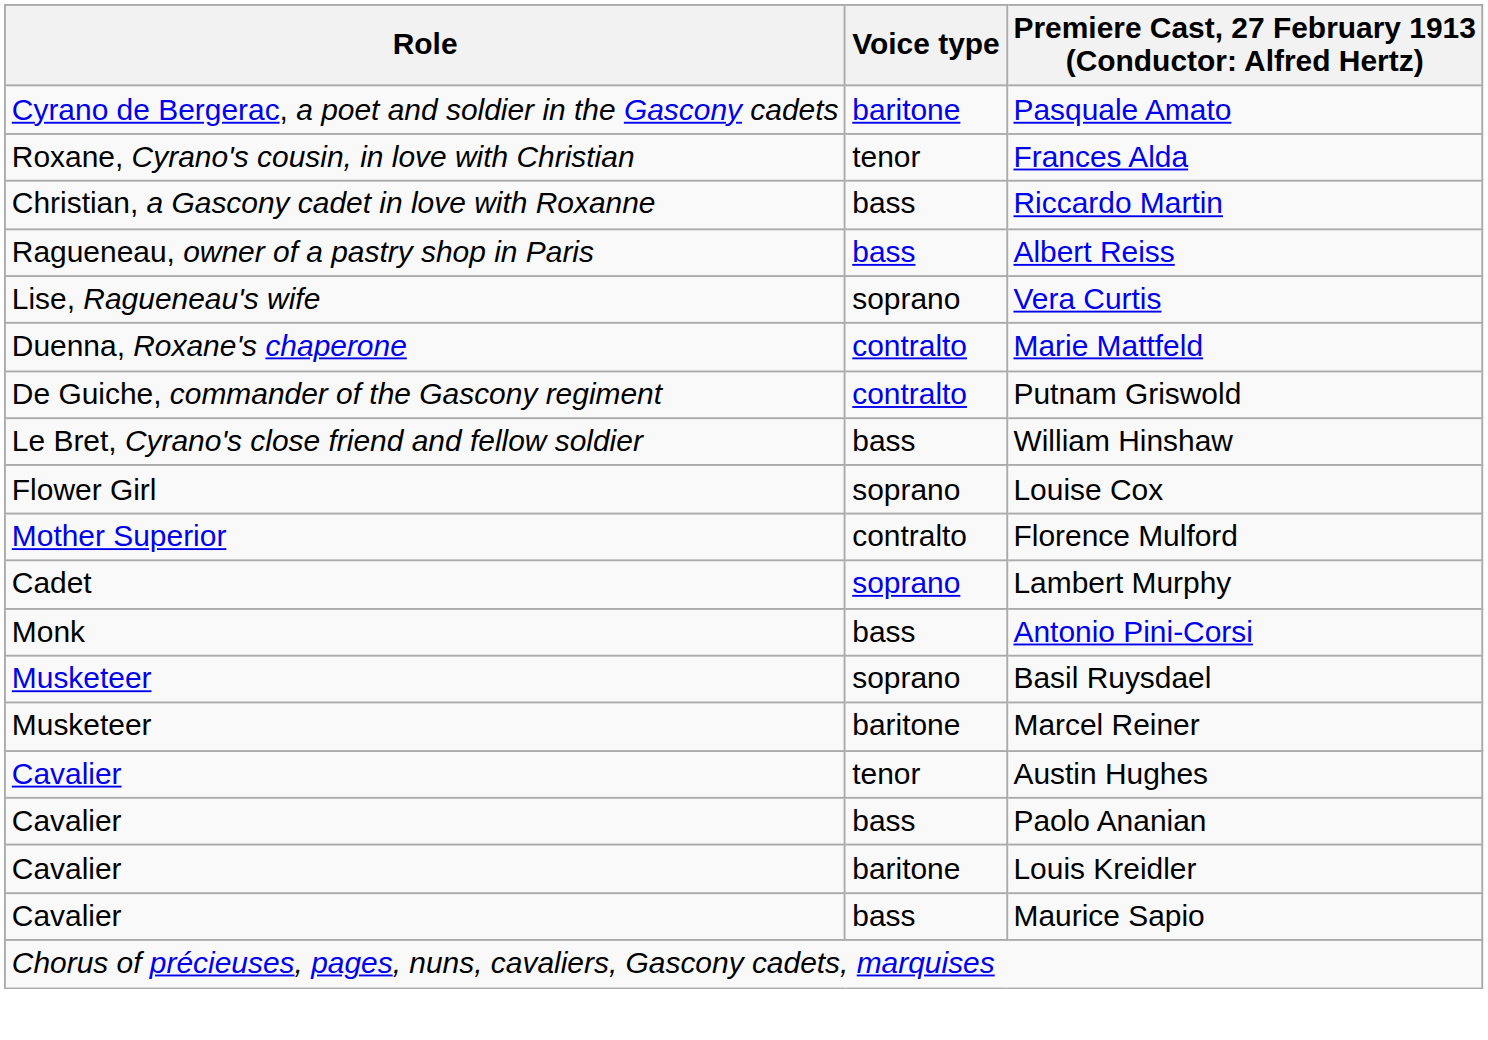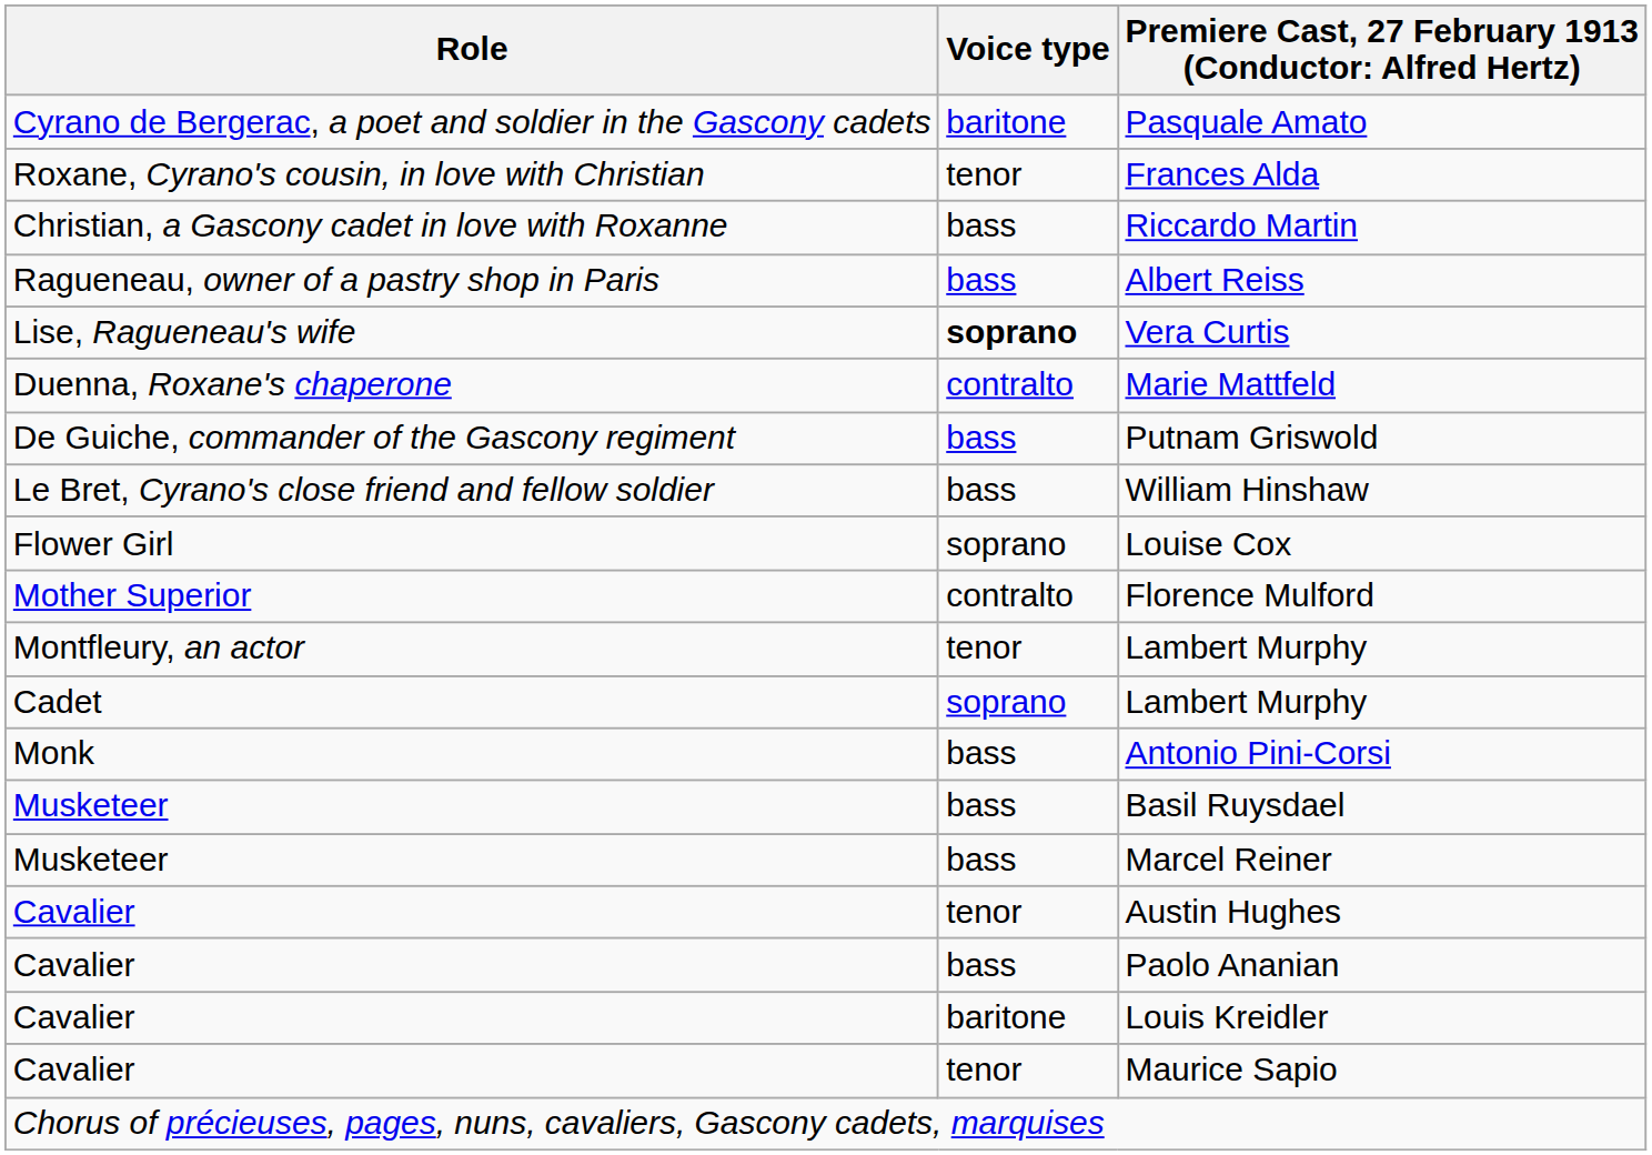Vera Curtis | Voice type: normal -> bold
Putnam Griswold | Voice type: contralto -> bass
+ row: Montfleury, an actor | tenor | Lambert Murphy
Basil Ruysdael | Voice type: soprano -> bass
Marcel Reiner | Voice type: baritone -> bass
Maurice Sapio | Voice type: bass -> tenor
